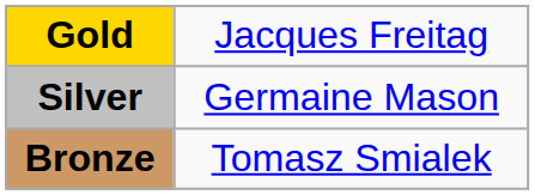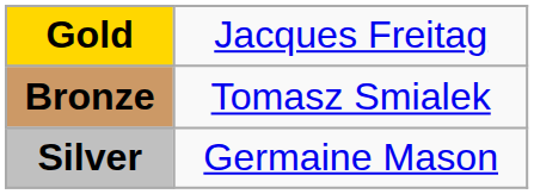rows swapped: Silver <-> Bronze
